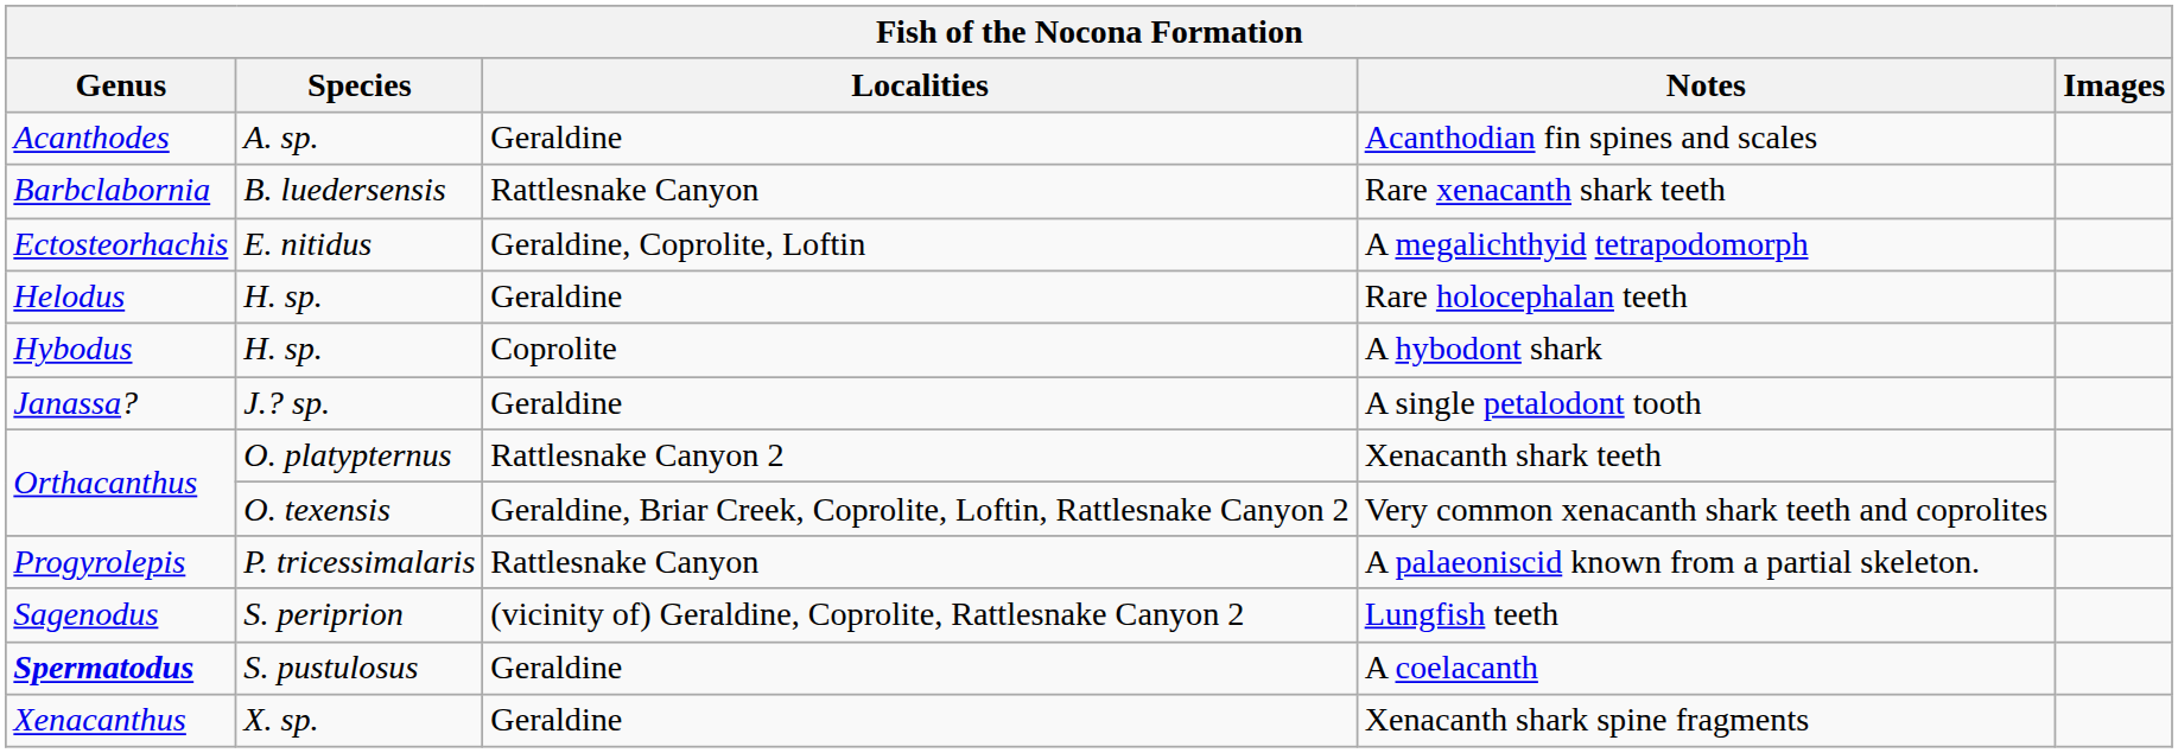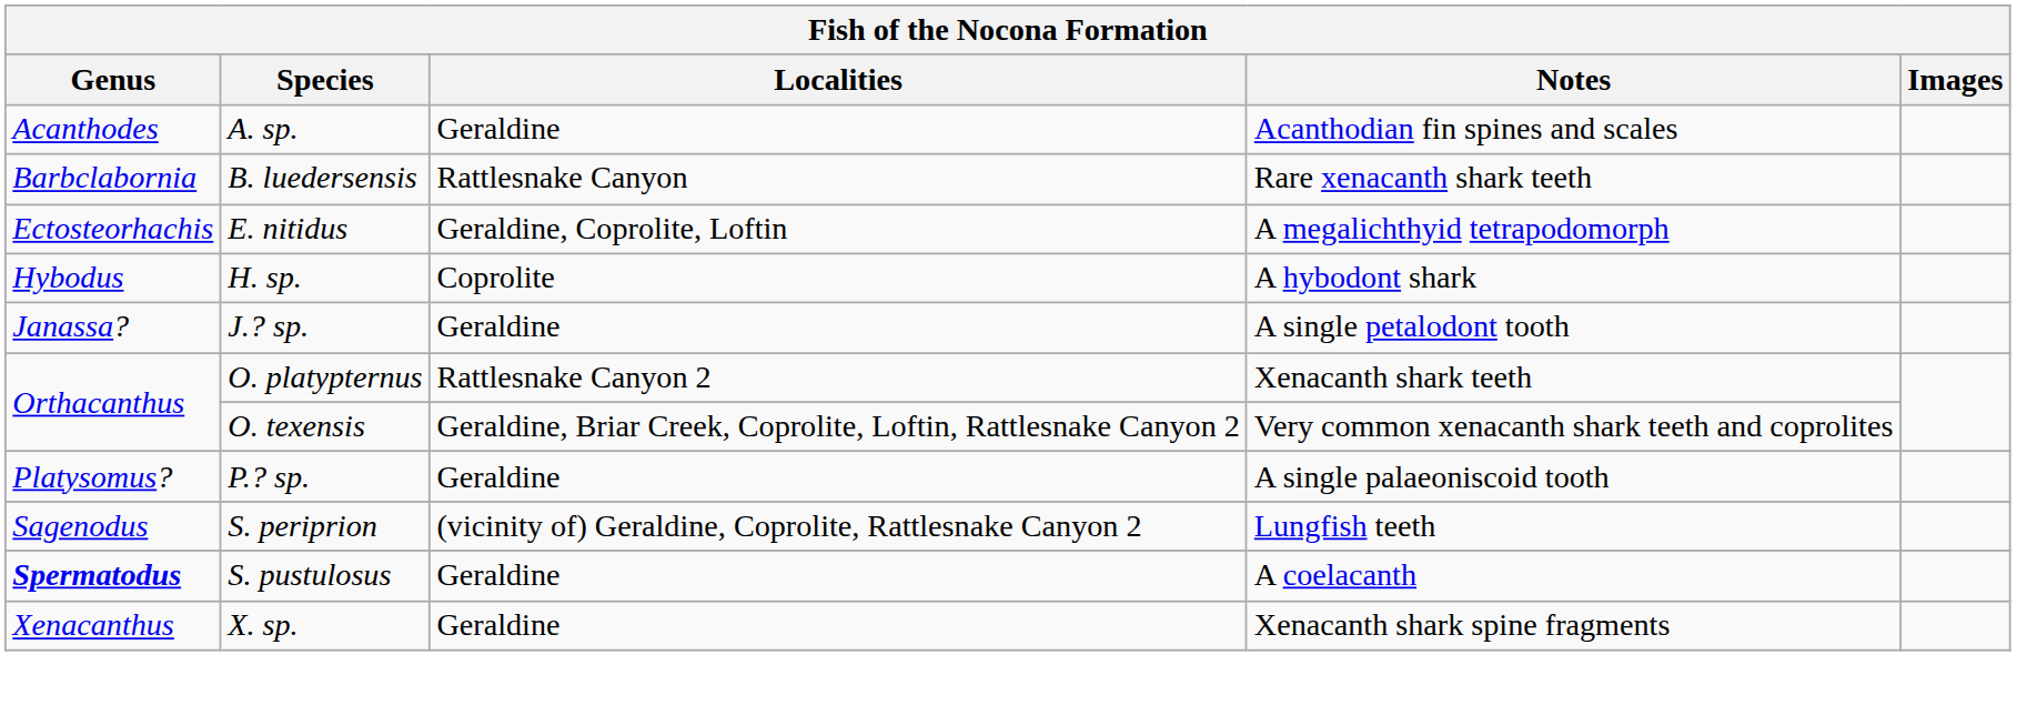- row: Helodus | H. sp. | Geraldine | Rare holocephalan teeth
+ row: Platysomus? | P.? sp. | Geraldine | A single palaeoniscoid tooth
- row: Progyrolepis | P. tricessimalaris | Rattlesnake Canyon | A palaeoniscid known from a partial skeleton.
